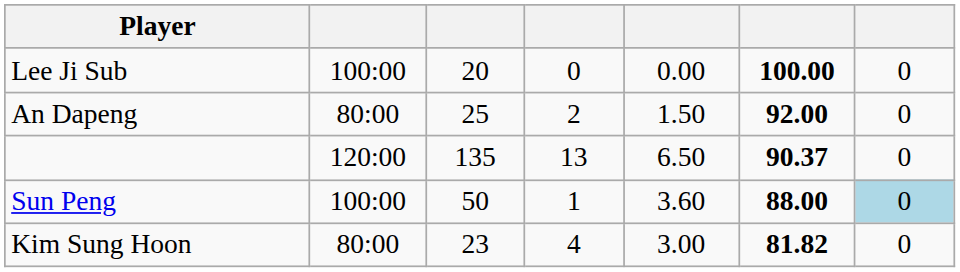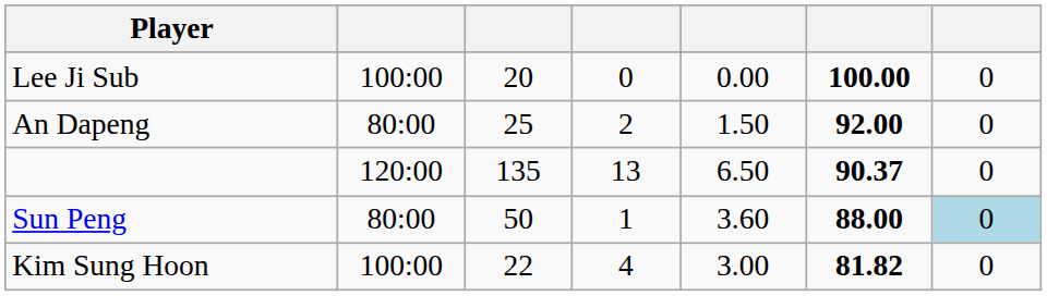Sun Peng | column 2: 100:00 -> 80:00
Kim Sung Hoon | column 2: 80:00 -> 100:00
Kim Sung Hoon | column 3: 23 -> 22
